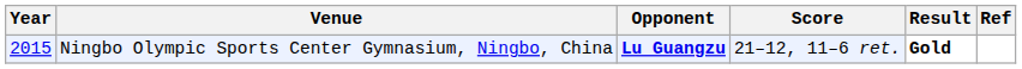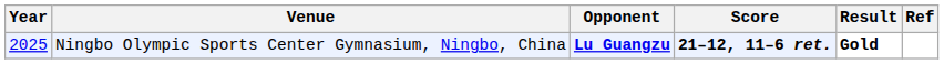Ningbo Olympic Sports Center Gymnasium, Ningbo, China | Year: 2015 -> 2025
Ningbo Olympic Sports Center Gymnasium, Ningbo, China | Score: normal -> bold
